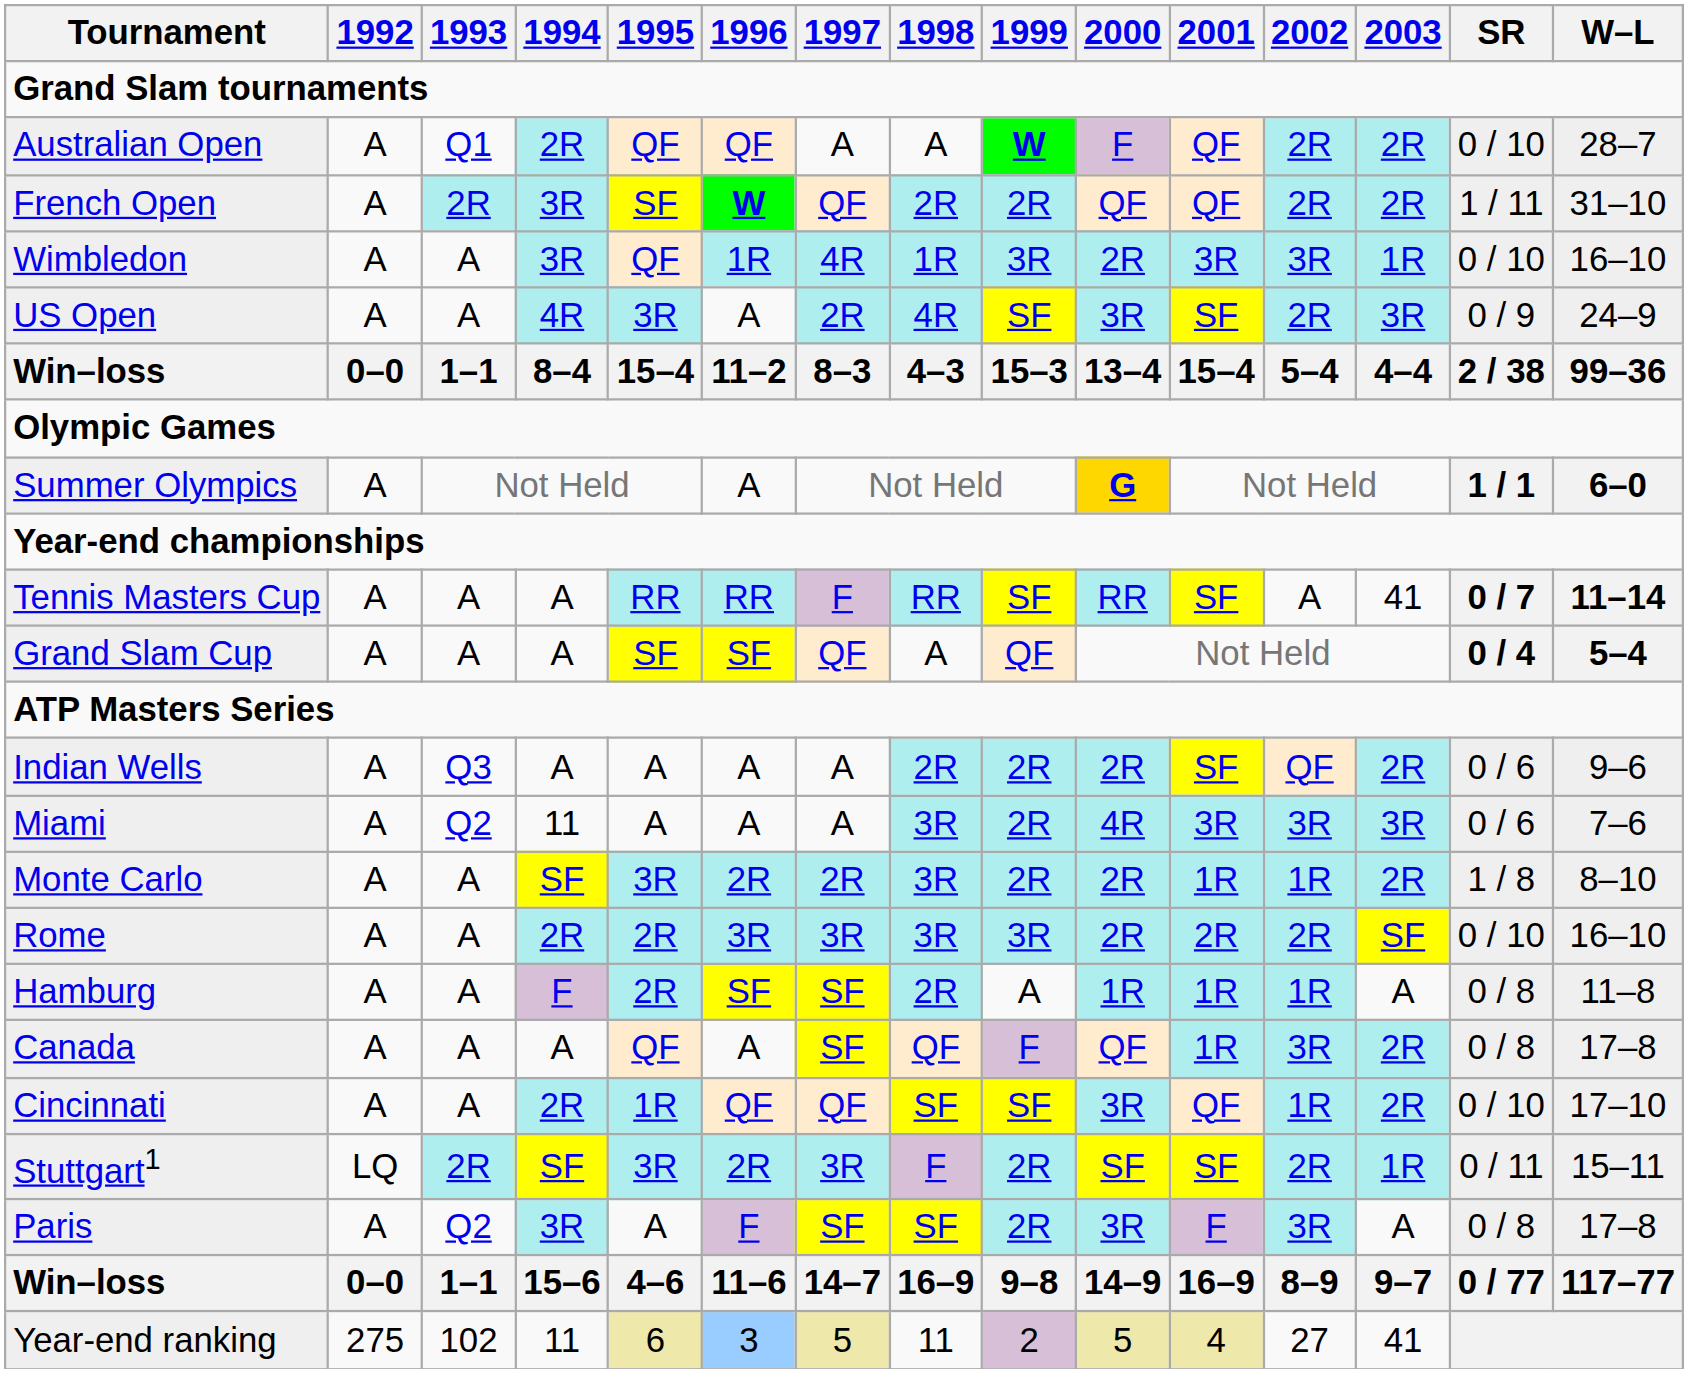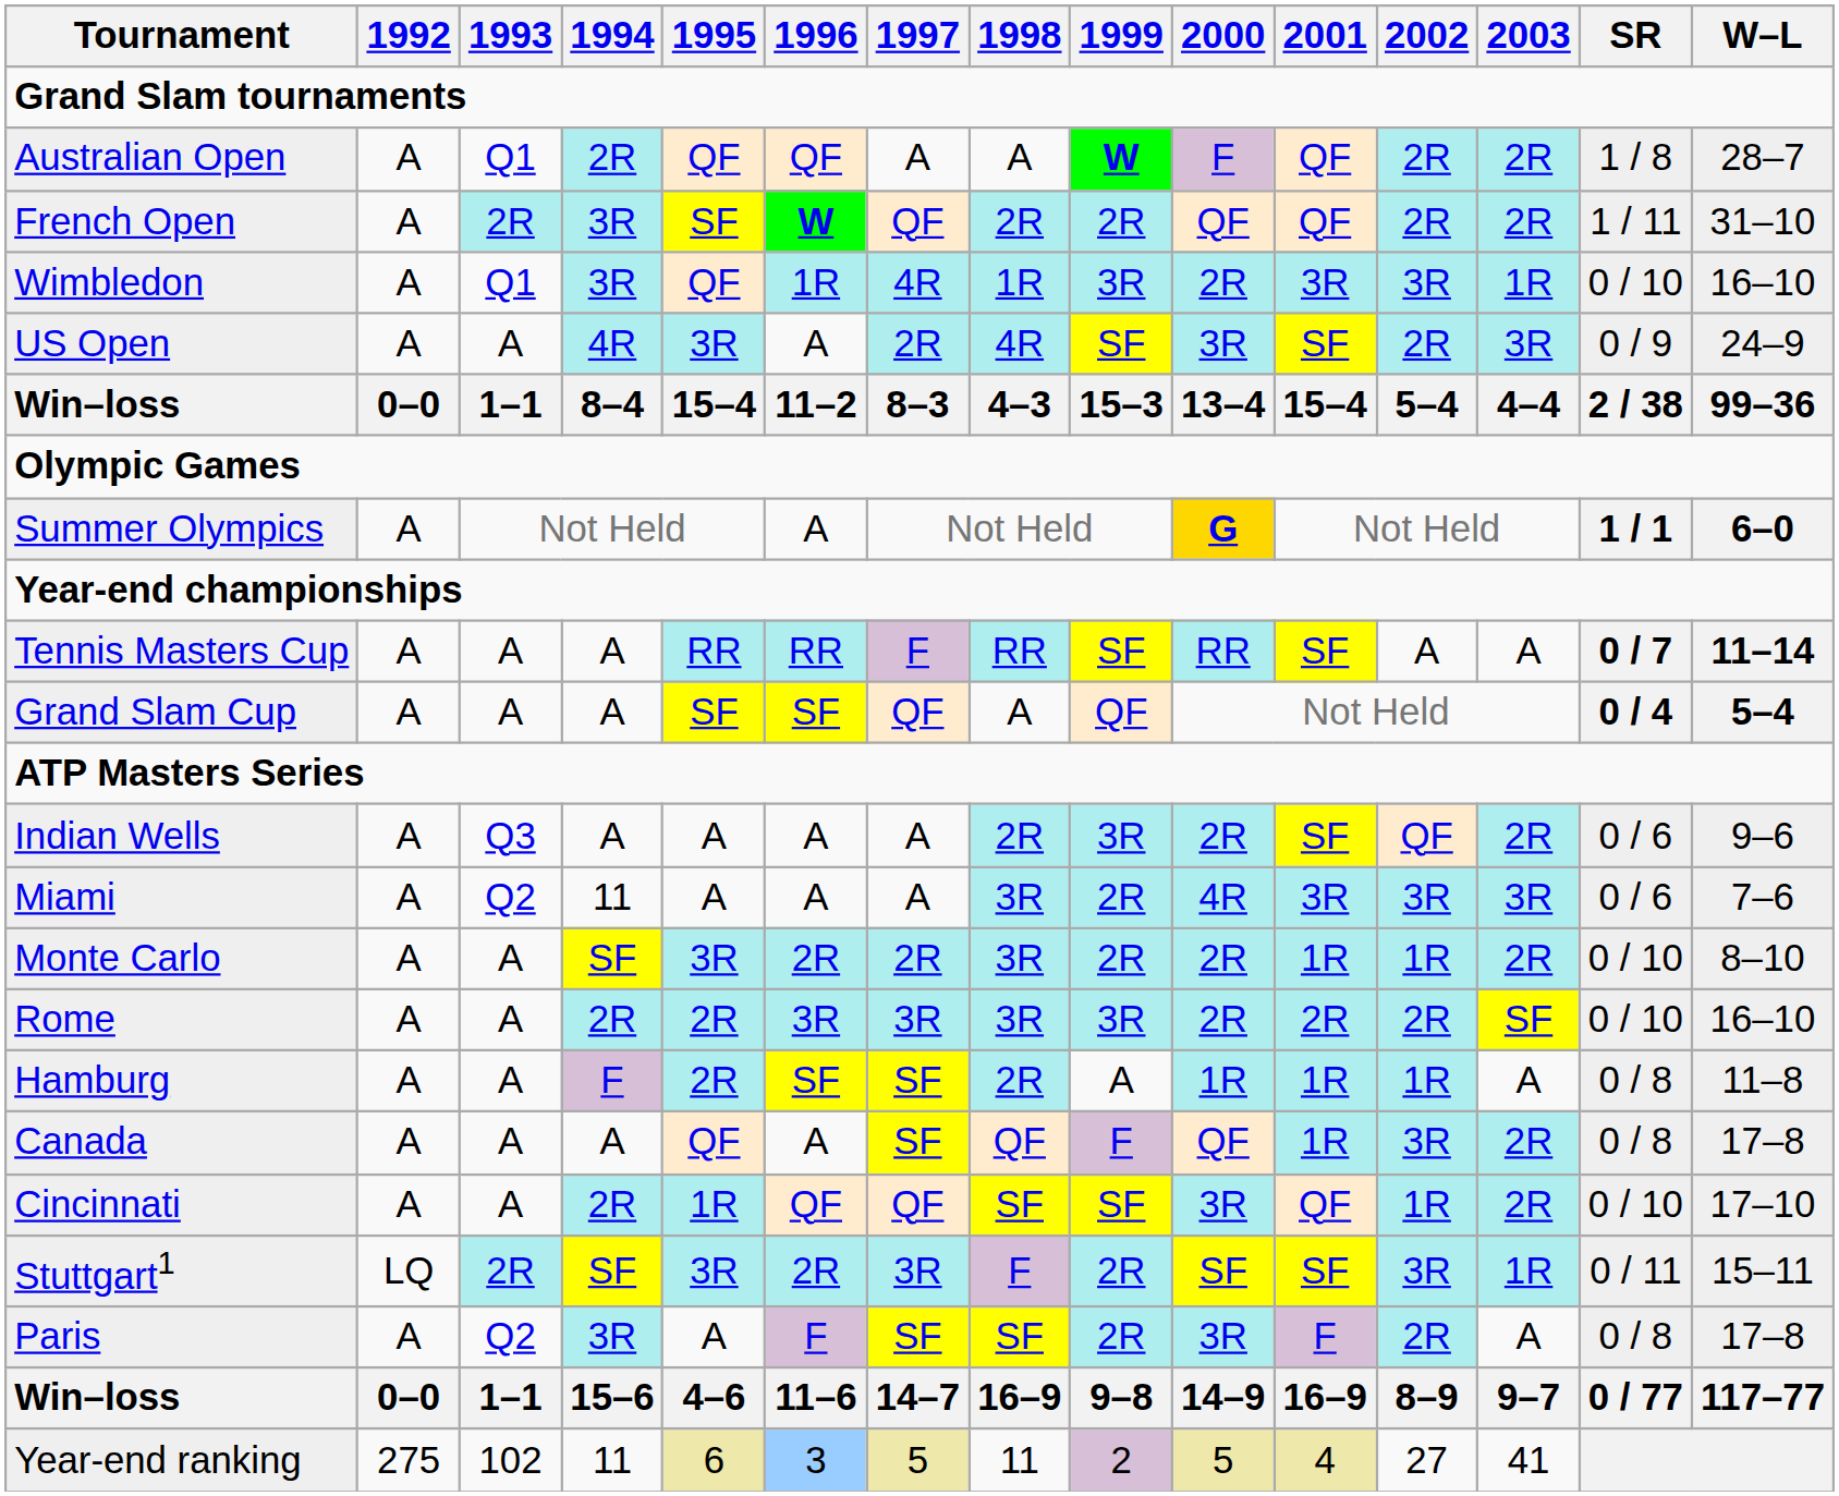Australian Open | SR: 0 / 10 -> 1 / 8
Wimbledon | 1993: A -> Q1
Tennis Masters Cup | 2003: 41 -> A
Indian Wells | 1999: 2R -> 3R
Monte Carlo | SR: 1 / 8 -> 0 / 10
Stuttgart1 | 2002: 2R -> 3R
Paris | 2002: 3R -> 2R
